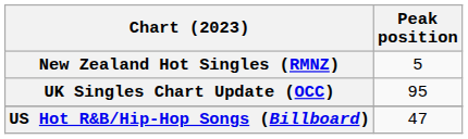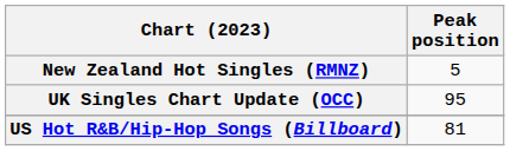US Hot R&B/Hip-Hop Songs (Billboard) | Peak position: 47 -> 81
